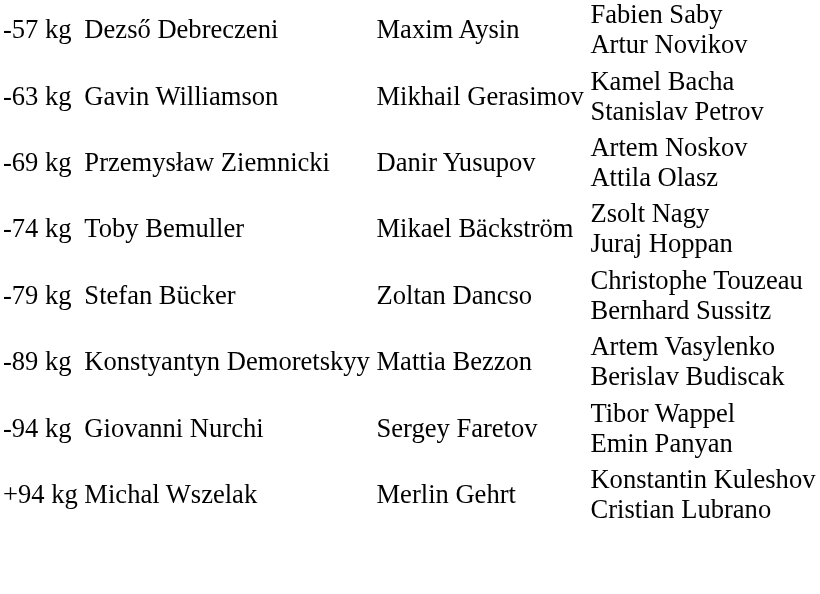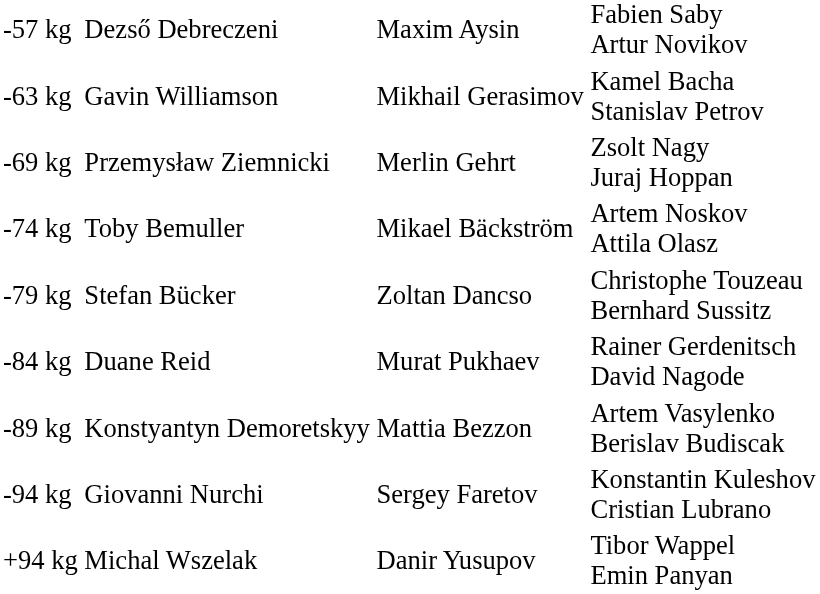-69 kg | column 3: Danir Yusupov -> Merlin Gehrt
-69 kg | column 4: Artem Noskov Attila Olasz -> Zsolt Nagy Juraj Hoppan
-74 kg | column 4: Zsolt Nagy Juraj Hoppan -> Artem Noskov Attila Olasz
+ row: -84 kg | Duane Reid | Murat Pukhaev | Rainer Gerdenitsch David Nagode
-94 kg | column 4: Tibor Wappel Emin Panyan -> Konstantin Kuleshov Cristian Lubrano
+94 kg | column 3: Merlin Gehrt -> Danir Yusupov
+94 kg | column 4: Konstantin Kuleshov Cristian Lubrano -> Tibor Wappel Emin Panyan
